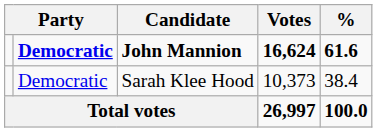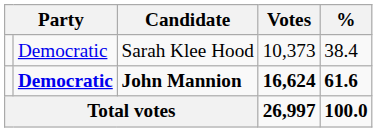rows swapped: John Mannion <-> Sarah Klee Hood
